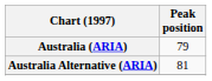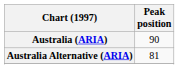Australia (ARIA) | Peak position: 79 -> 90
